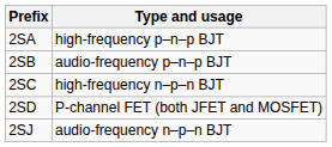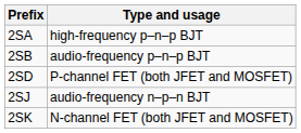- row: 2SC | high-frequency n–p–n BJT
+ row: 2SK | N-channel FET (both JFET and MOSFET)
